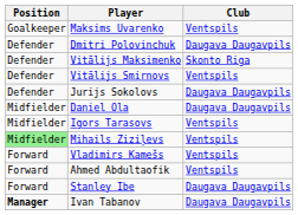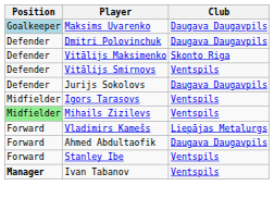Maksims Uvarenko | Position: no background -> lightblue background
Maksims Uvarenko | Club: Ventspils -> Daugava Daugavpils
- row: Midfielder | Daniel Ola | Daugava Daugavpils
Vladimirs Kamešs | Club: Ventspils -> Liepājas Metalurgs
Ahmed Abdultaofik | Club: Ventspils -> Daugava Daugavpils
Stanley Ibe | Club: Daugava Daugavpils -> Ventspils
Ivan Tabanov | Club: Daugava Daugavpils -> Ventspils
